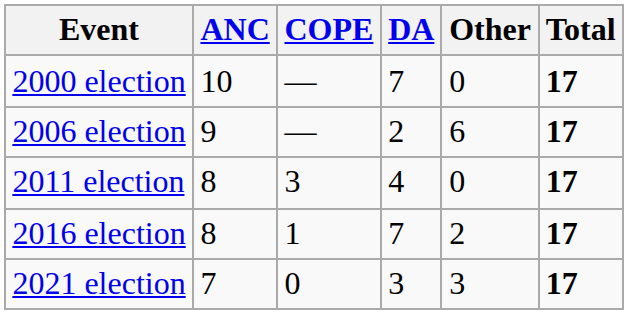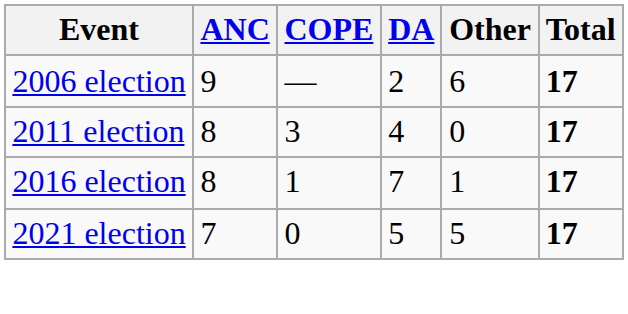- row: 2000 election | 10 | — | 7 | 0 | 17
2016 election | Other: 2 -> 1
2021 election | DA: 3 -> 5
2021 election | Other: 3 -> 5
